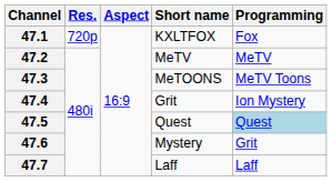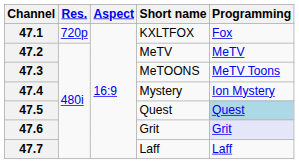47.4 | Short name: Grit -> Mystery
47.6 | Short name: Mystery -> Grit
47.6 | Programming: no background -> lavender background
